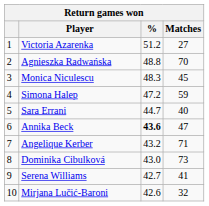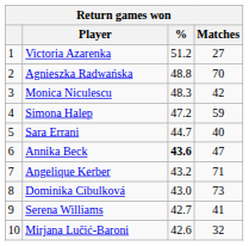Monica Niculescu | Matches: 45 -> 42
